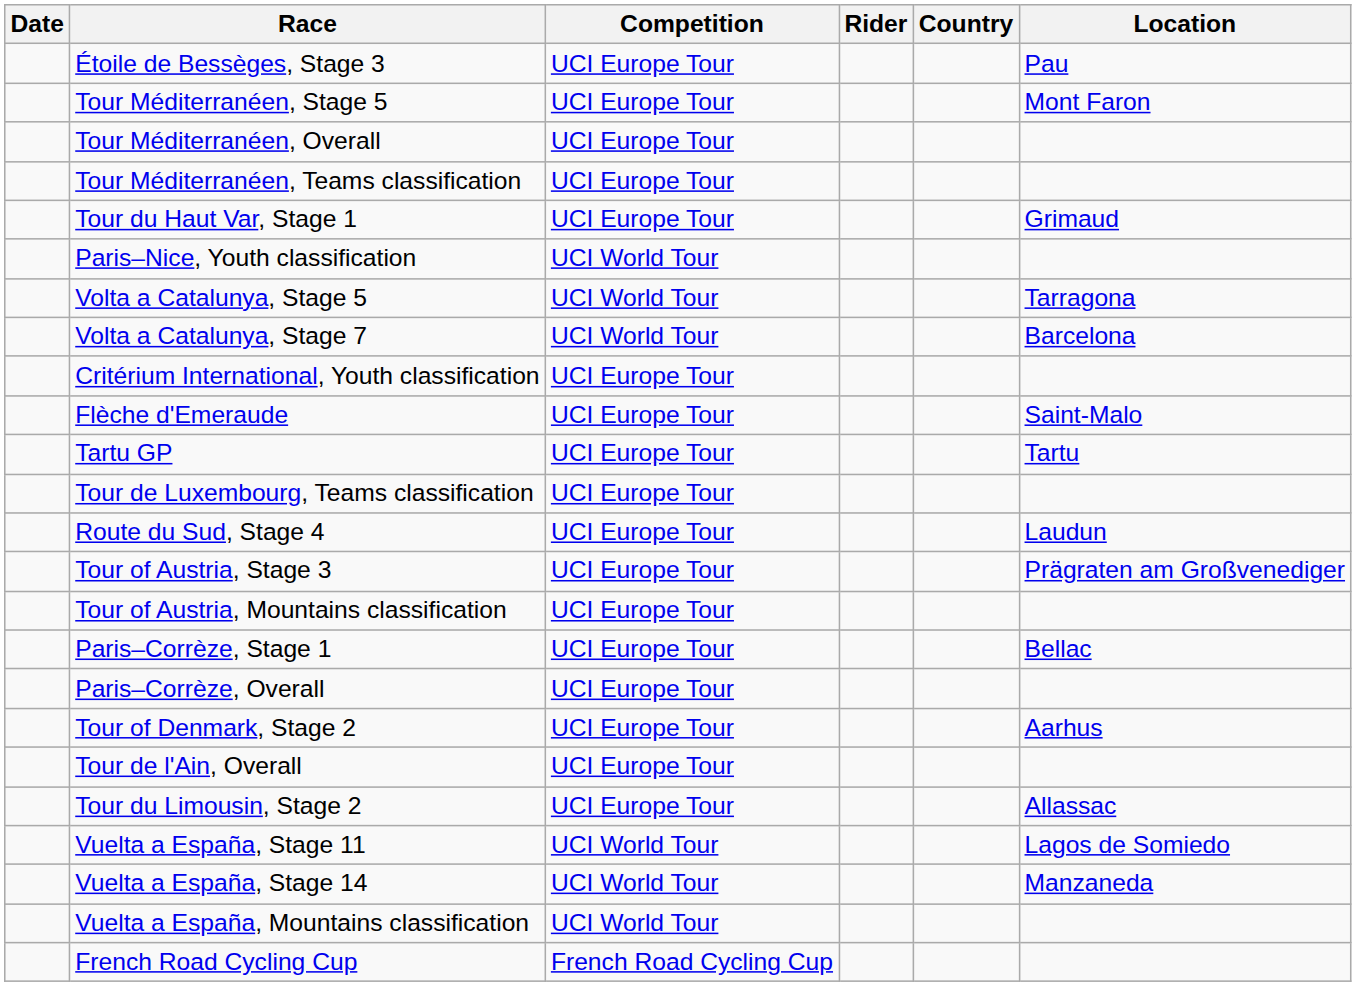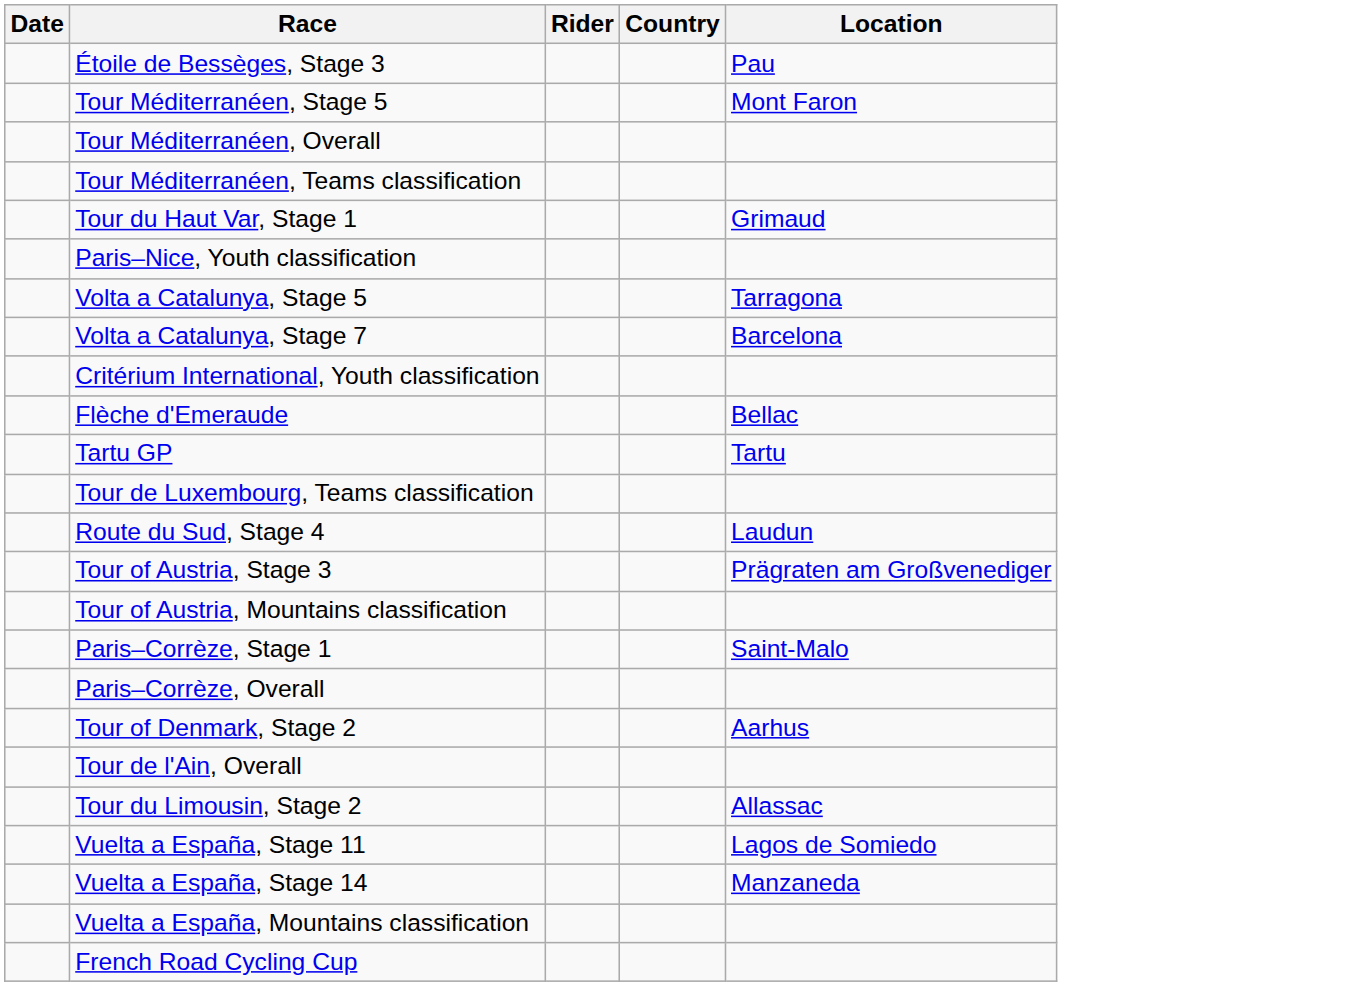- column: Competition | UCI Europe Tour | UCI Europe Tour | UCI Europe Tour | UCI Europe Tour | UCI Europe Tour | UCI World Tour | UCI World Tour | UCI World Tour | UCI Europe Tour | UCI Europe Tour | UCI Europe Tour | UCI Europe Tour | UCI Europe Tour | UCI Europe Tour | UCI Europe Tour | UCI Europe Tour | UCI Europe Tour | UCI Europe Tour | UCI Europe Tour | UCI Europe Tour | UCI World Tour | UCI World Tour | UCI World Tour | French Road Cycling Cup
Flèche d'Emeraude | Location: Saint-Malo -> Bellac
Paris–Corrèze, Stage 1 | Location: Bellac -> Saint-Malo
